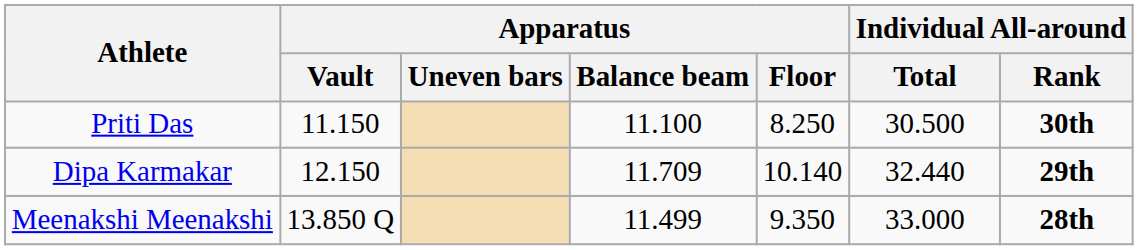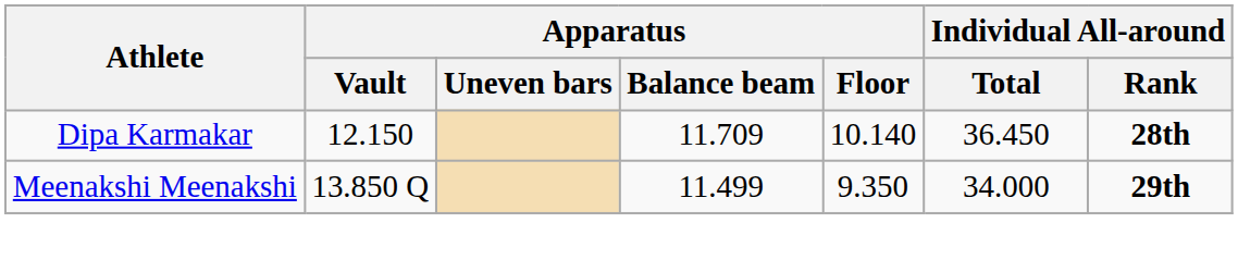- row: Priti Das | 11.150 | 11.100 | 8.250 | 30.500 | 30th
Dipa Karmakar | Individual All-around / Total: 32.440 -> 36.450
Dipa Karmakar | Individual All-around / Rank: 29th -> 28th
Meenakshi Meenakshi | Individual All-around / Total: 33.000 -> 34.000
Meenakshi Meenakshi | Individual All-around / Rank: 28th -> 29th
